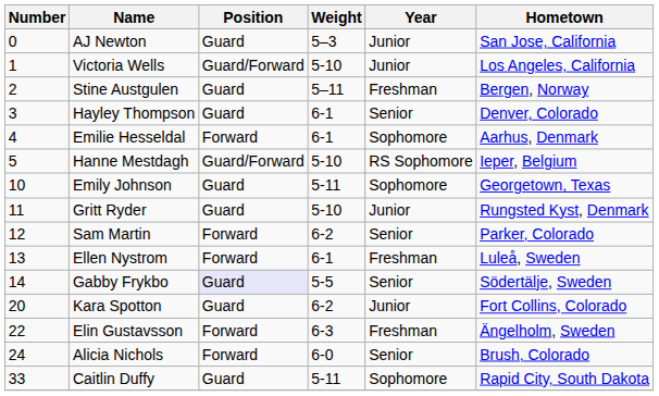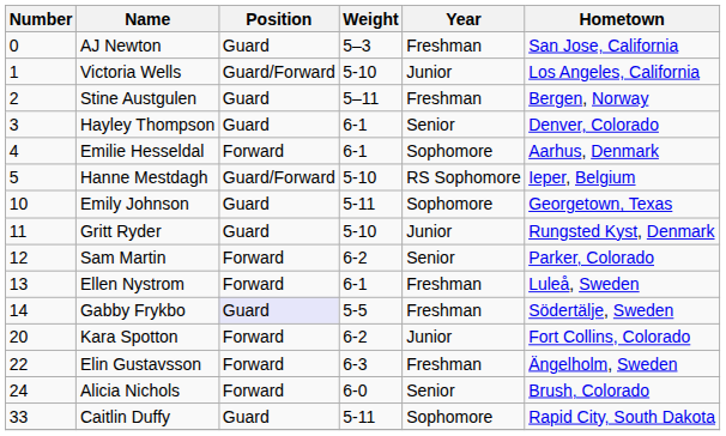AJ Newton | Year: Junior -> Freshman
Gabby Frykbo | Year: Senior -> Freshman
Kara Spotton | Position: Guard -> Forward
